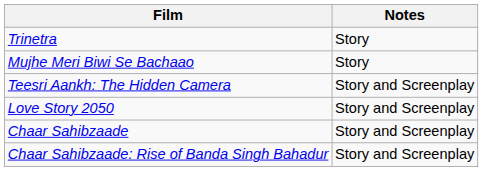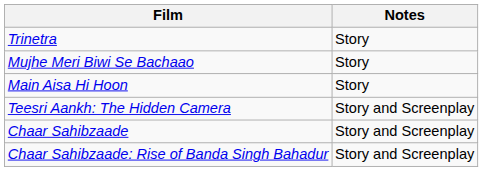+ row: Main Aisa Hi Hoon | Story
- row: Love Story 2050 | Story and Screenplay
